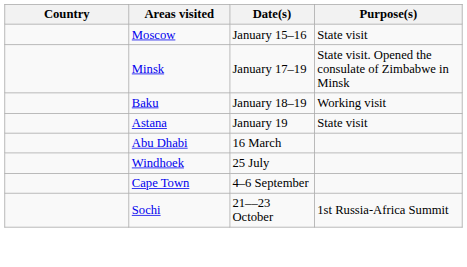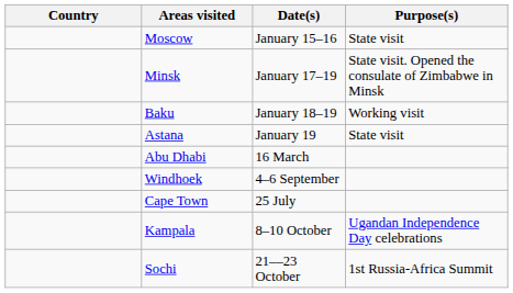Windhoek | Date(s): 25 July -> 4–6 September
Cape Town | Date(s): 4–6 September -> 25 July
+ row: Kampala | 8–10 October | Ugandan Independence Day celebrations
